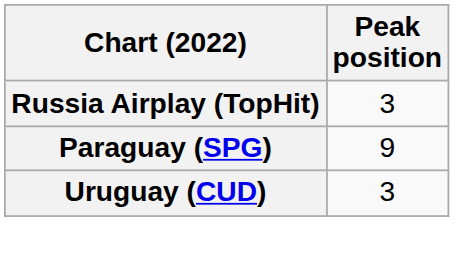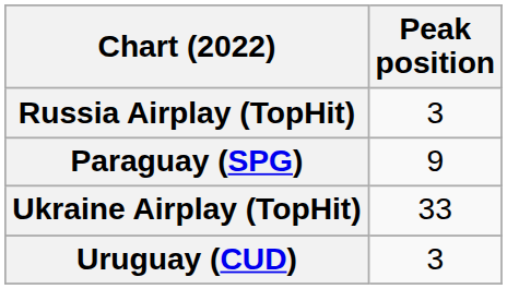+ row: Ukraine Airplay (TopHit) | 33
